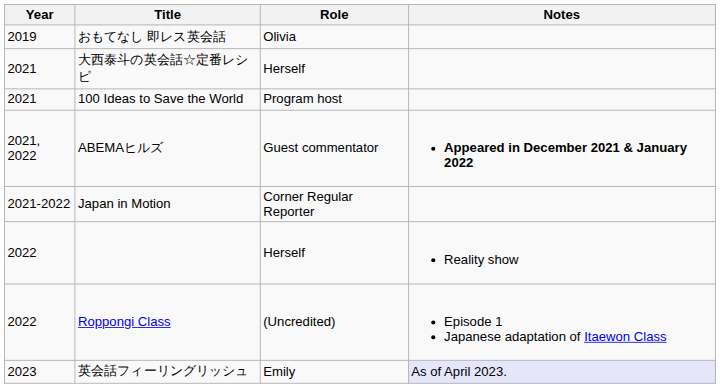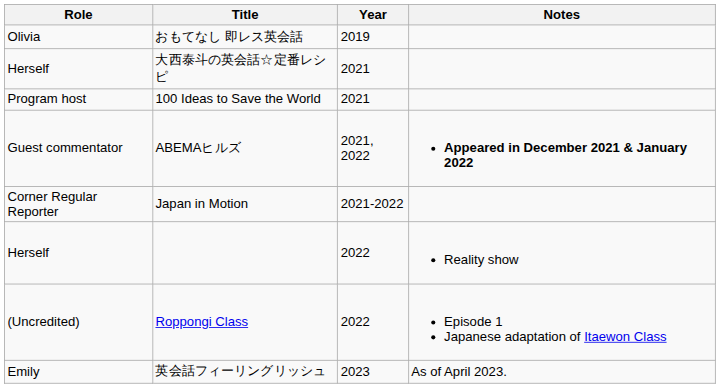columns swapped: Year <-> Role
英会話フィーリングリッシュ | Notes: lavender background -> no background
